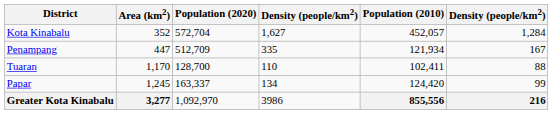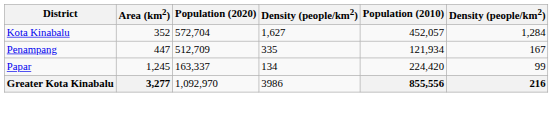- row: Tuaran | 1,170 | 128,700 | 110 | 102,411 | 88
Papar | Population (2010): 124,420 -> 224,420
